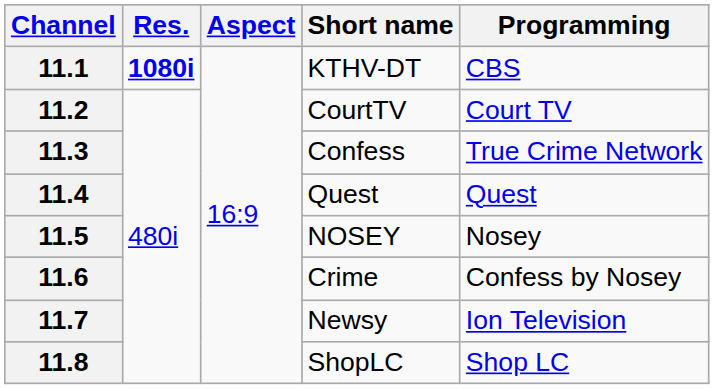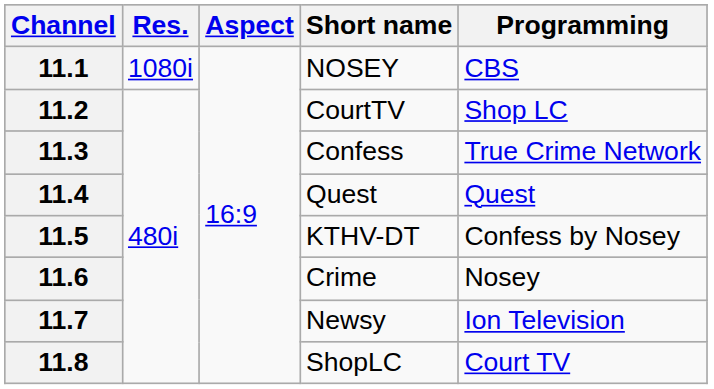11.1 | Res.: bold -> normal
11.1 | Short name: KTHV-DT -> NOSEY
11.2 | Programming: Court TV -> Shop LC
11.5 | Short name: NOSEY -> KTHV-DT
11.5 | Programming: Nosey -> Confess by Nosey
11.6 | Programming: Confess by Nosey -> Nosey
11.8 | Programming: Shop LC -> Court TV
